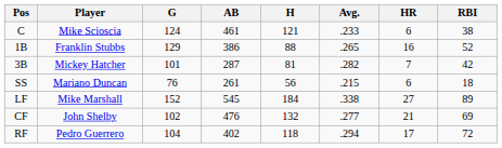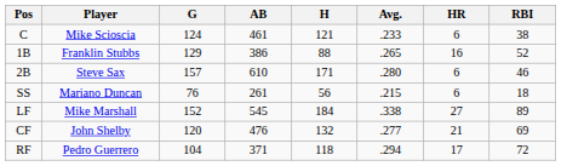+ row: 2B | Steve Sax | 157 | 610 | 171 | .280 | 6 | 46
- row: 3B | Mickey Hatcher | 101 | 287 | 81 | .282 | 7 | 42
CF | G: 102 -> 120
RF | AB: 402 -> 371
